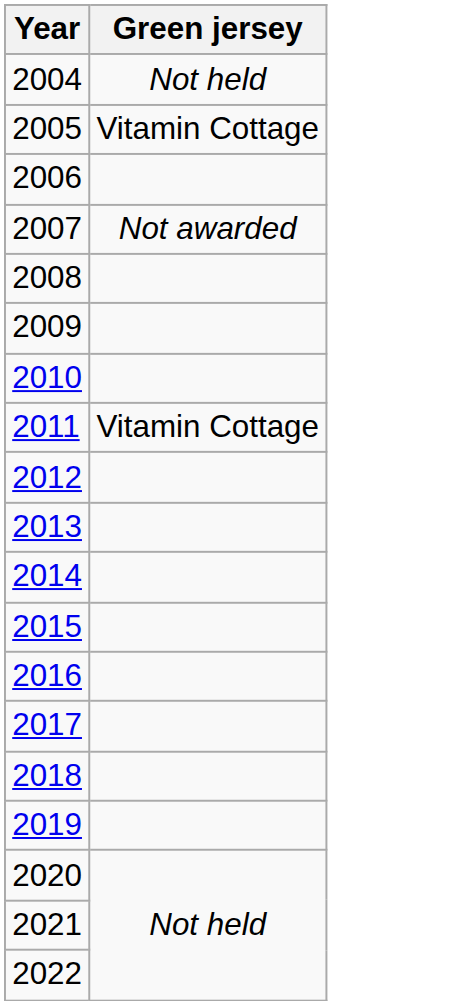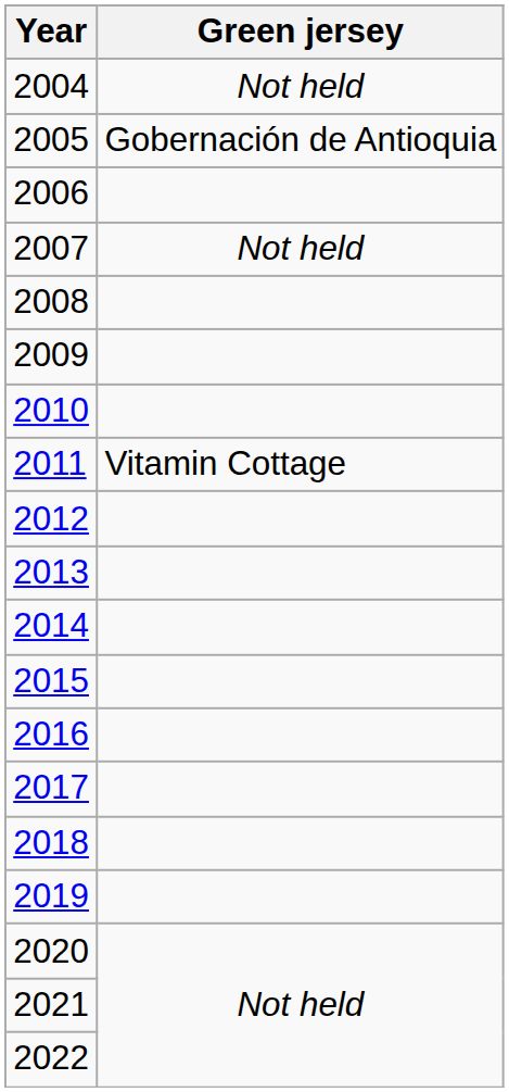2005 | Green jersey: Vitamin Cottage -> Gobernación de Antioquia
2007 | Green jersey: Not awarded -> Not held
